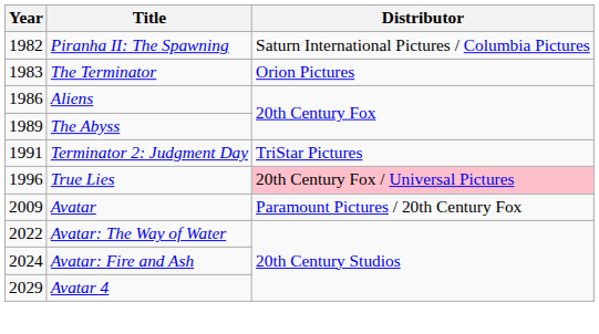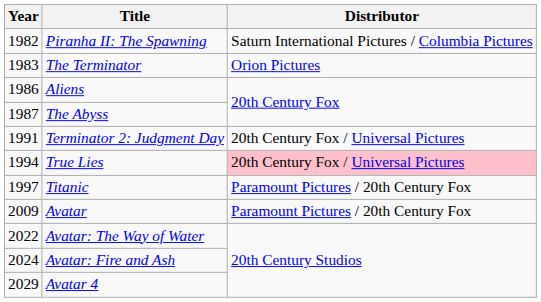The Abyss | Year: 1989 -> 1987
Terminator 2: Judgment Day | Distributor: TriStar Pictures -> 20th Century Fox / Universal Pictures
True Lies | Year: 1996 -> 1994
+ row: 1997 | Titanic | Paramount Pictures / 20th Century Fox
